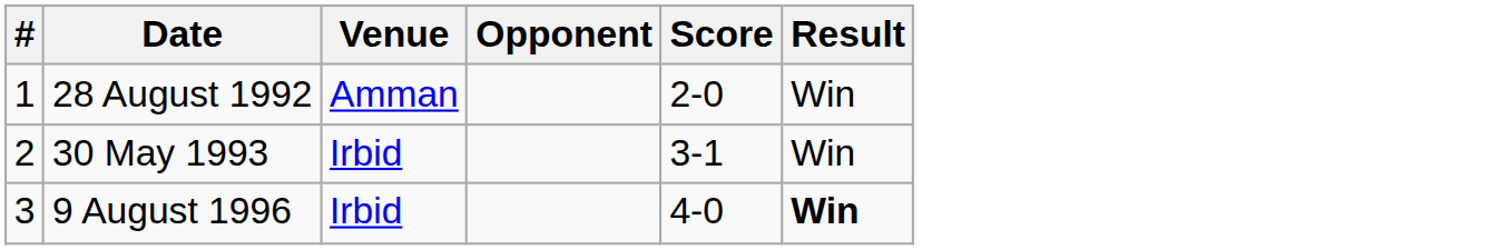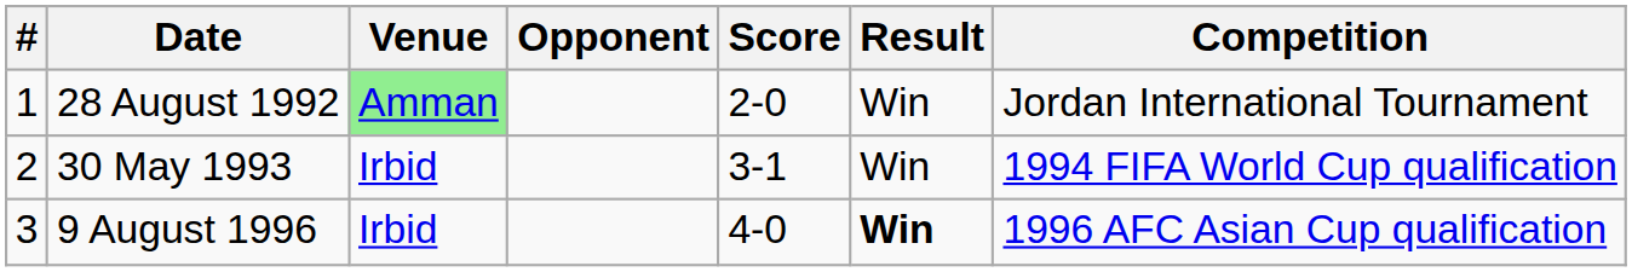+ column: Competition | Jordan International Tournament | 1994 FIFA World Cup qualification | 1996 AFC Asian Cup qualification
28 August 1992 | Venue: no background -> lightgreen background
